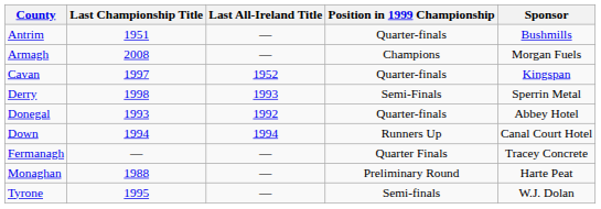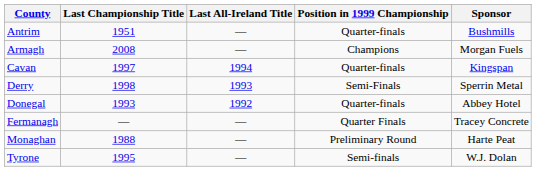Cavan | Last All-Ireland Title: 1952 -> 1994
- row: Down | 1994 | 1994 | Runners Up | Canal Court Hotel
